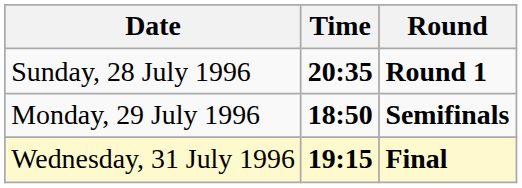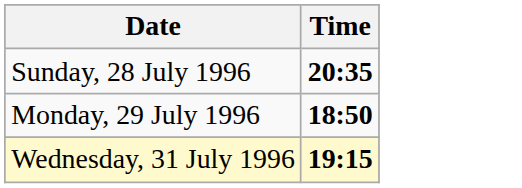- column: Round | Round 1 | Semifinals | Final
